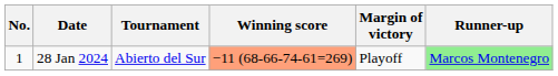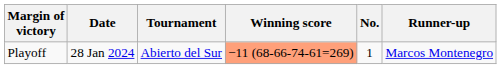columns swapped: No. <-> Margin of victory
28 Jan 2024 | Runner-up: lightgreen background -> no background
